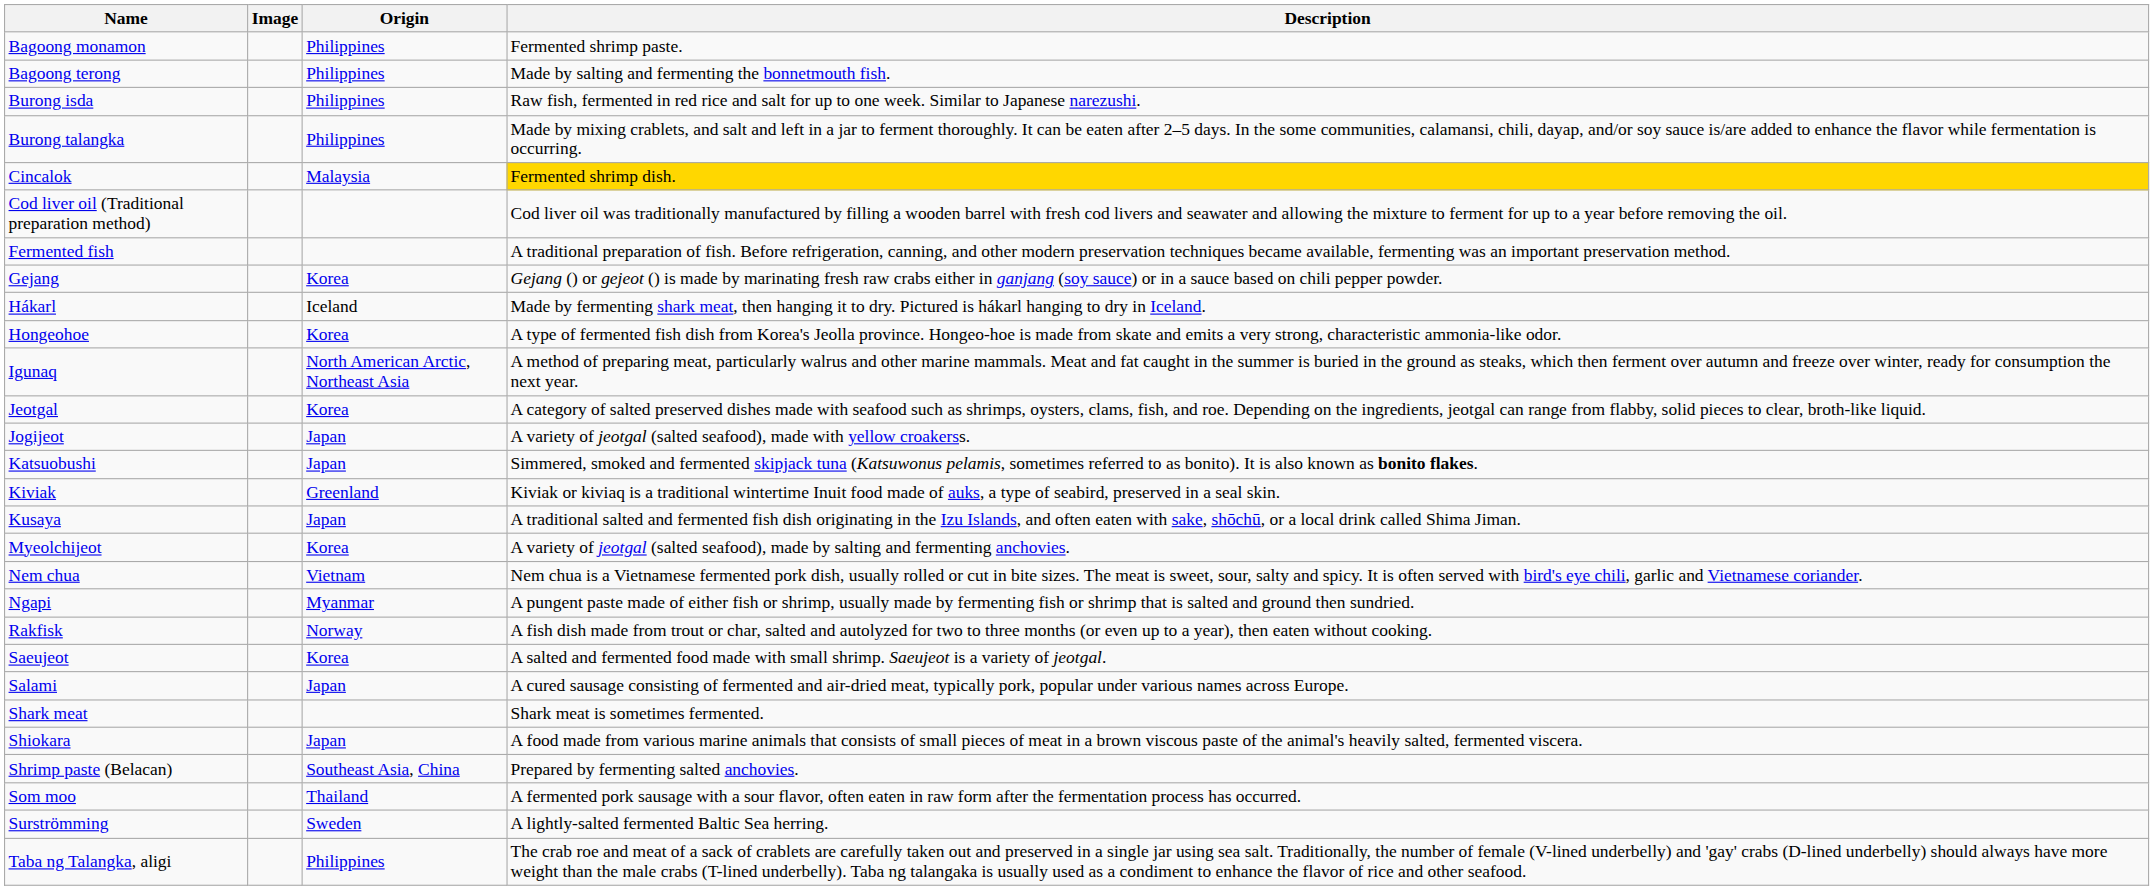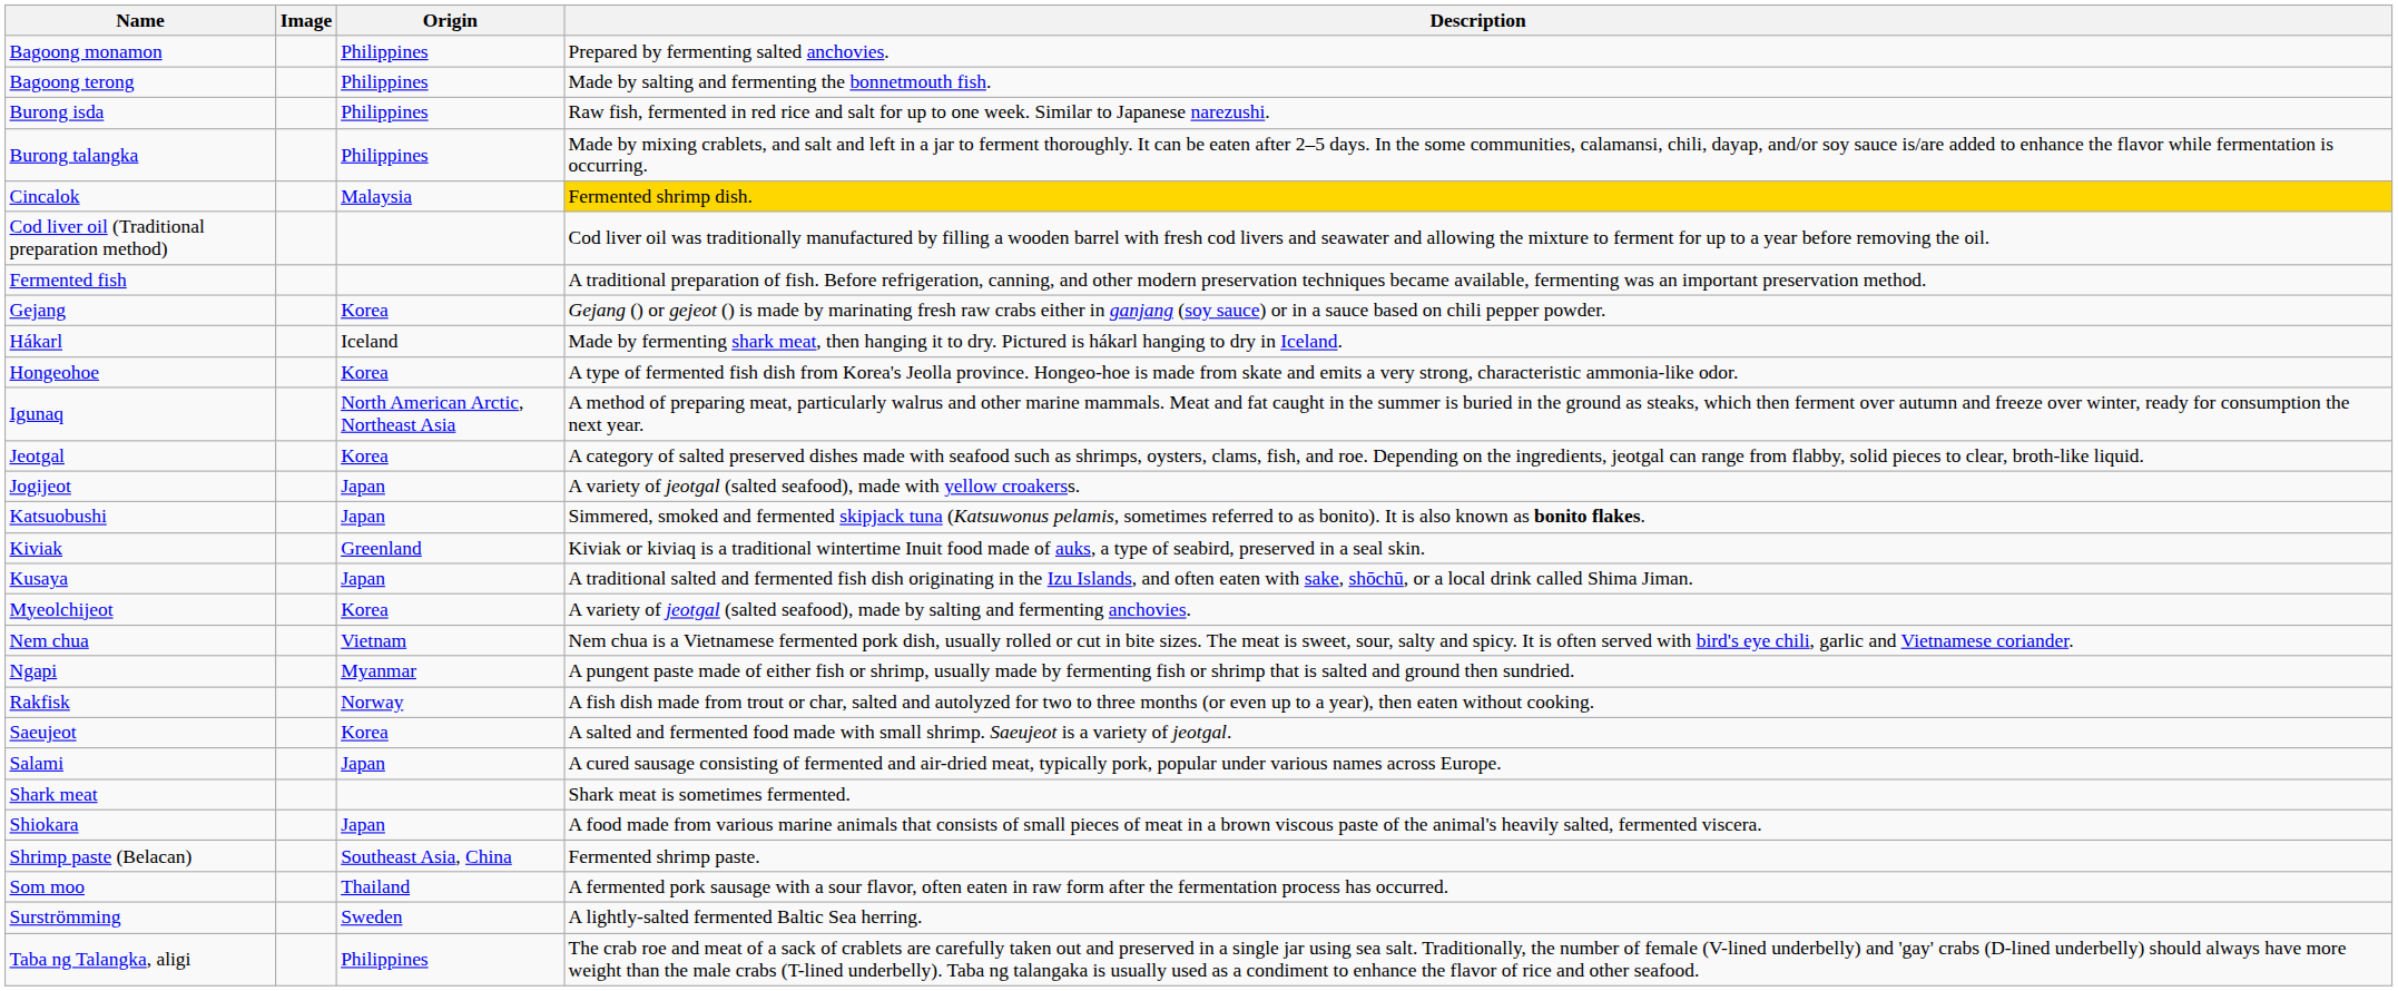Bagoong monamon | Description: Fermented shrimp paste. -> Prepared by fermenting salted anchovies.
Shrimp paste (Belacan) | Description: Prepared by fermenting salted anchovies. -> Fermented shrimp paste.
